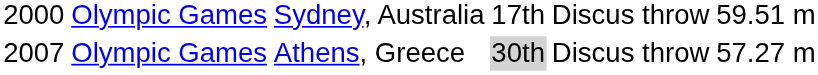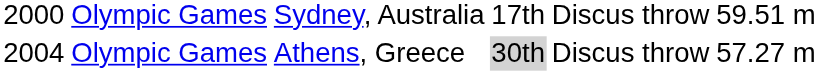Olympic Games / Athens, Greece | column 1: 2007 -> 2004
